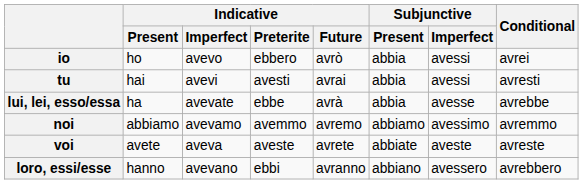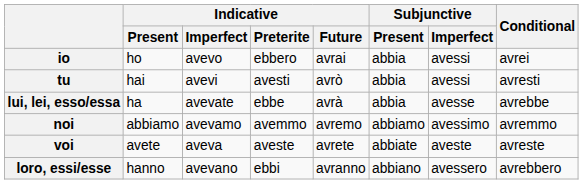io | Indicative / Future: avrò -> avrai
tu | Indicative / Future: avrai -> avrò
